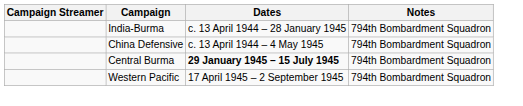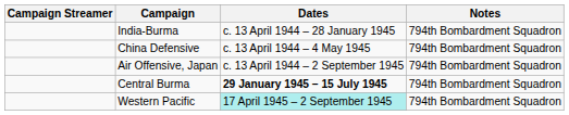+ row: Air Offensive, Japan | c. 13 April 1944 – 2 September 1945 | 794th Bombardment Squadron
Western Pacific | Dates: no background -> paleturquoise background
